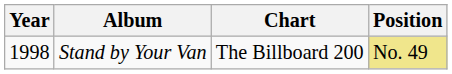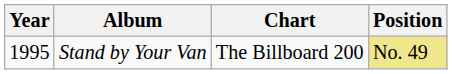Stand by Your Van | Year: 1998 -> 1995
